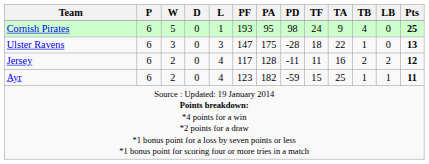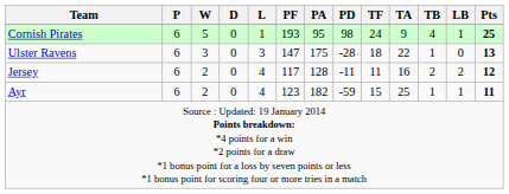Cornish Pirates | LB: 0 -> 1
